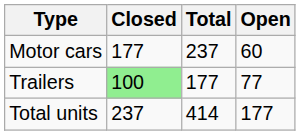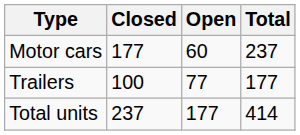columns swapped: Open <-> Total
Trailers | Closed: lightgreen background -> no background
